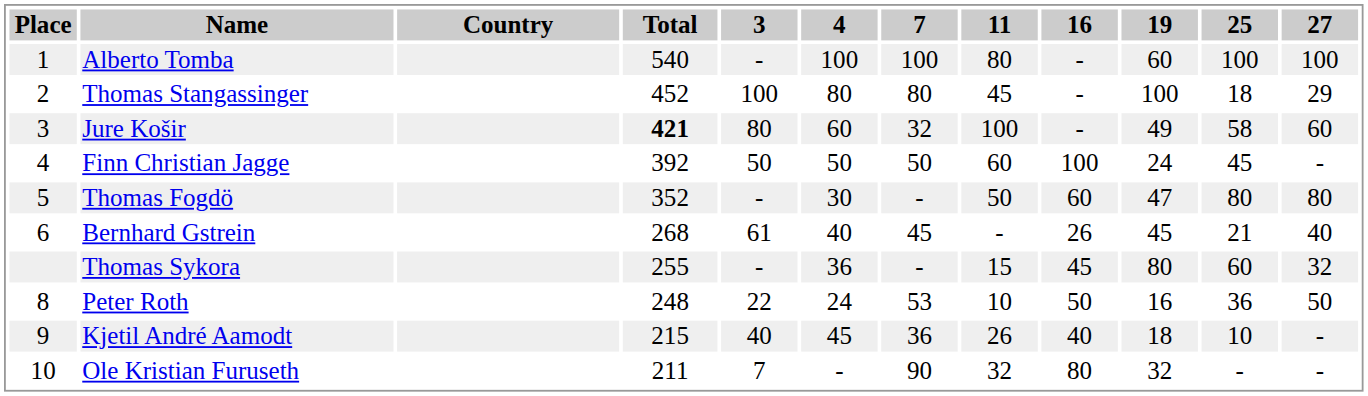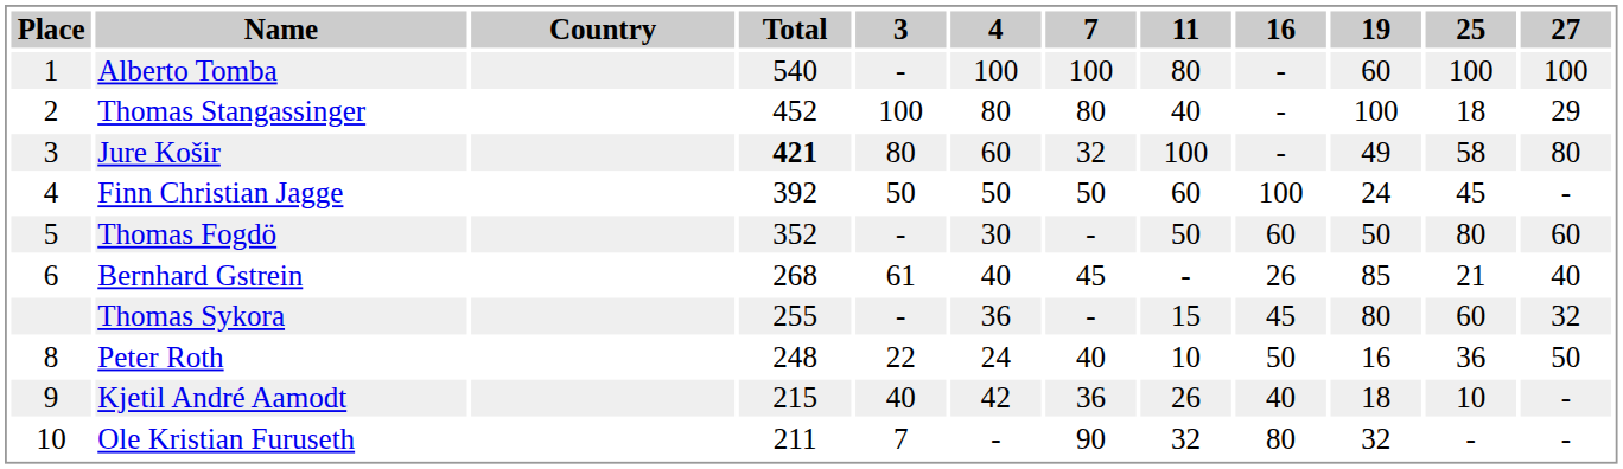Thomas Stangassinger | 11: 45 -> 40
Jure Košir | 27: 60 -> 80
Thomas Fogdö | 19: 47 -> 50
Thomas Fogdö | 27: 80 -> 60
Bernhard Gstrein | 19: 45 -> 85
Peter Roth | 7: 53 -> 40
Kjetil André Aamodt | 4: 45 -> 42
